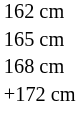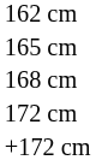+ row: 172 cm
